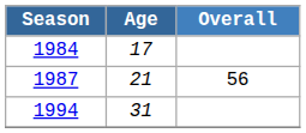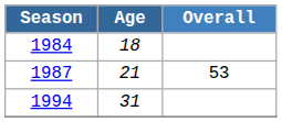1984 | Age: 17 -> 18
1987 | Overall: 56 -> 53
